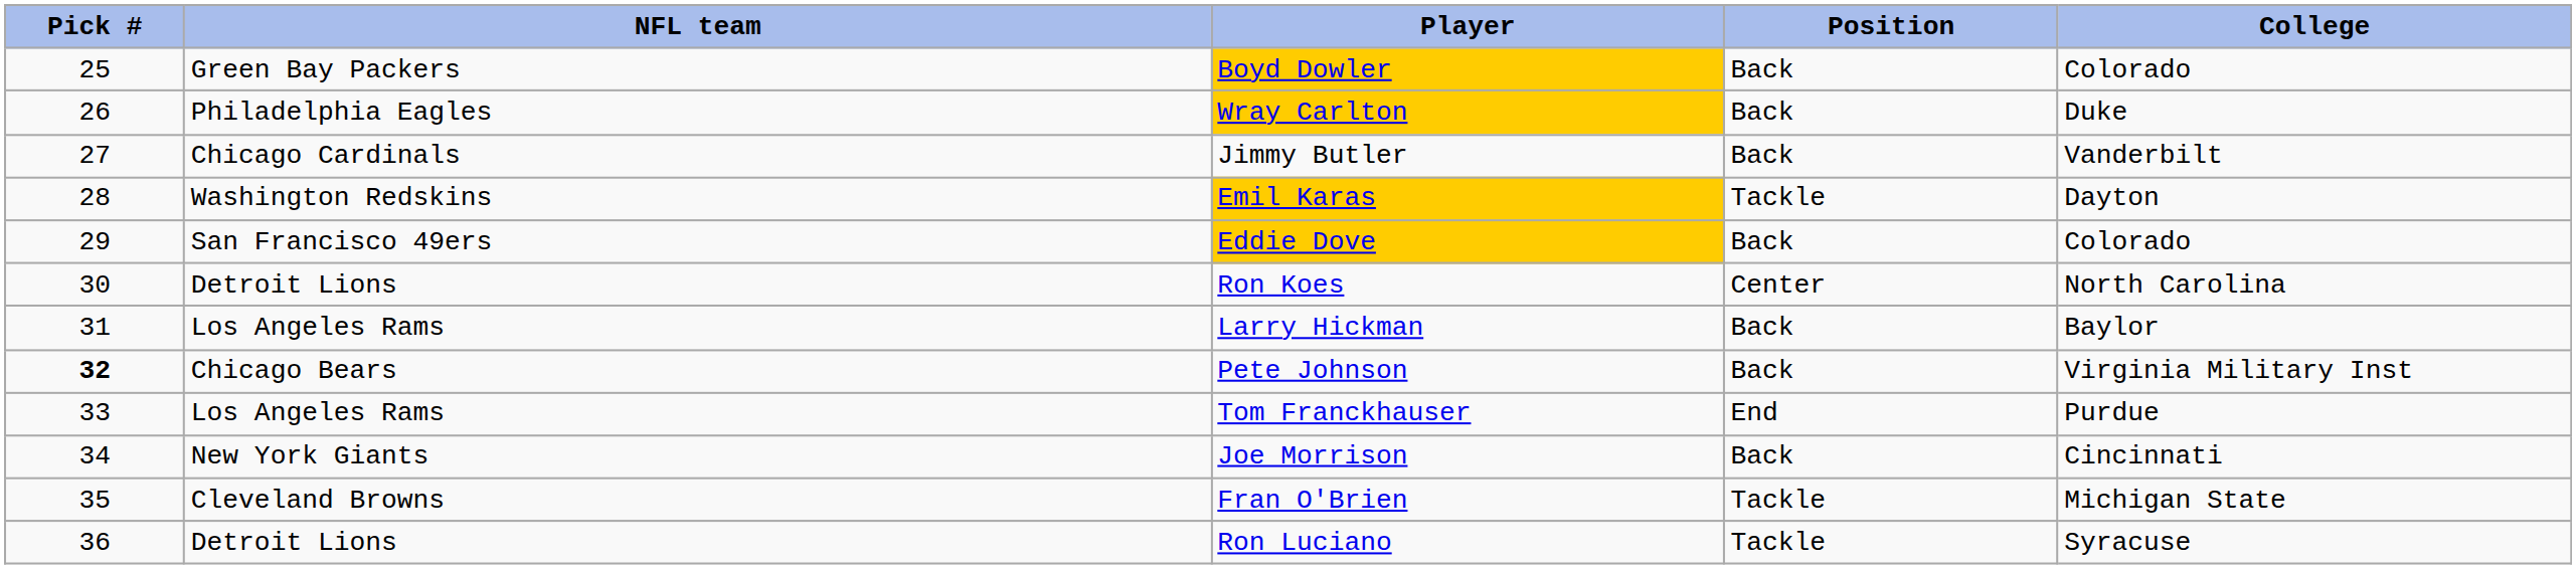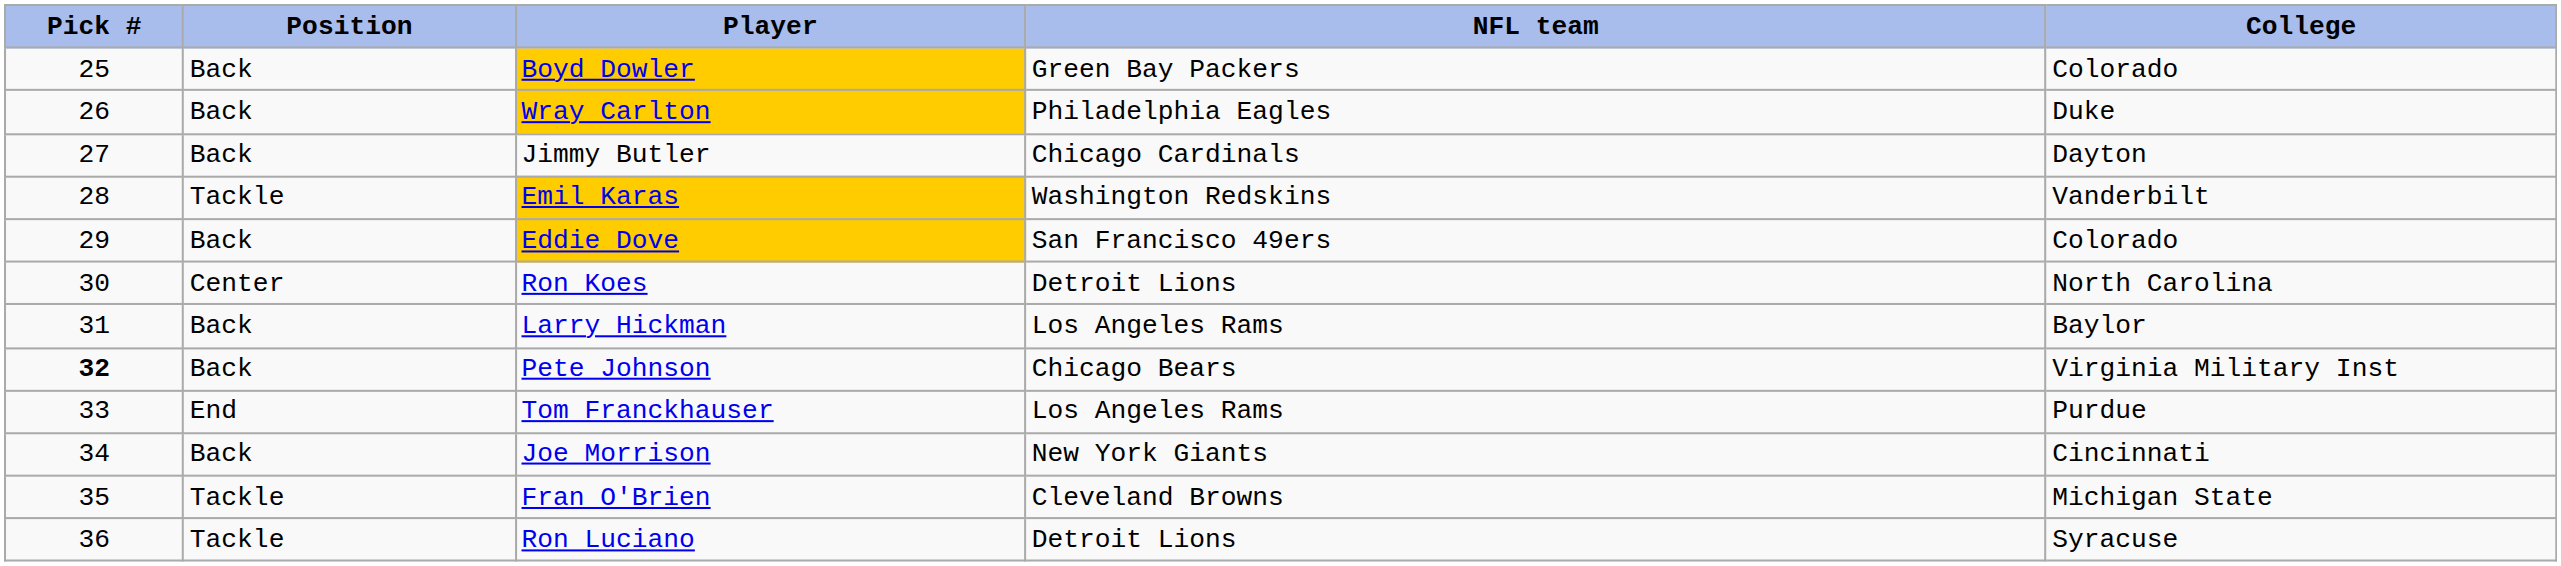columns swapped: NFL team <-> Position
Jimmy Butler | College: Vanderbilt -> Dayton
Emil Karas | College: Dayton -> Vanderbilt
